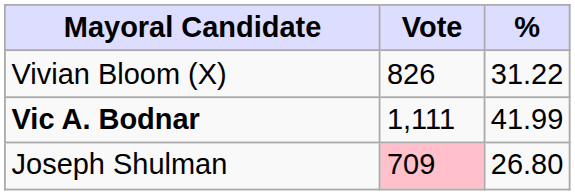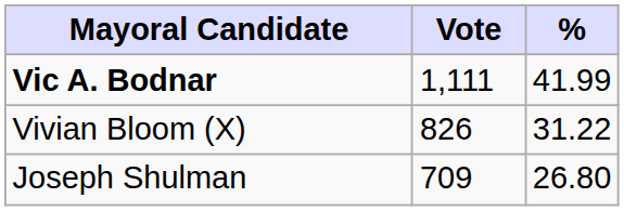rows swapped: Vic A. Bodnar <-> Vivian Bloom (X)
Joseph Shulman | Vote: pink background -> no background
